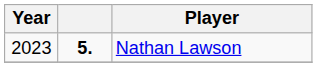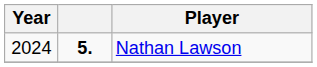Nathan Lawson | Year: 2023 -> 2024
